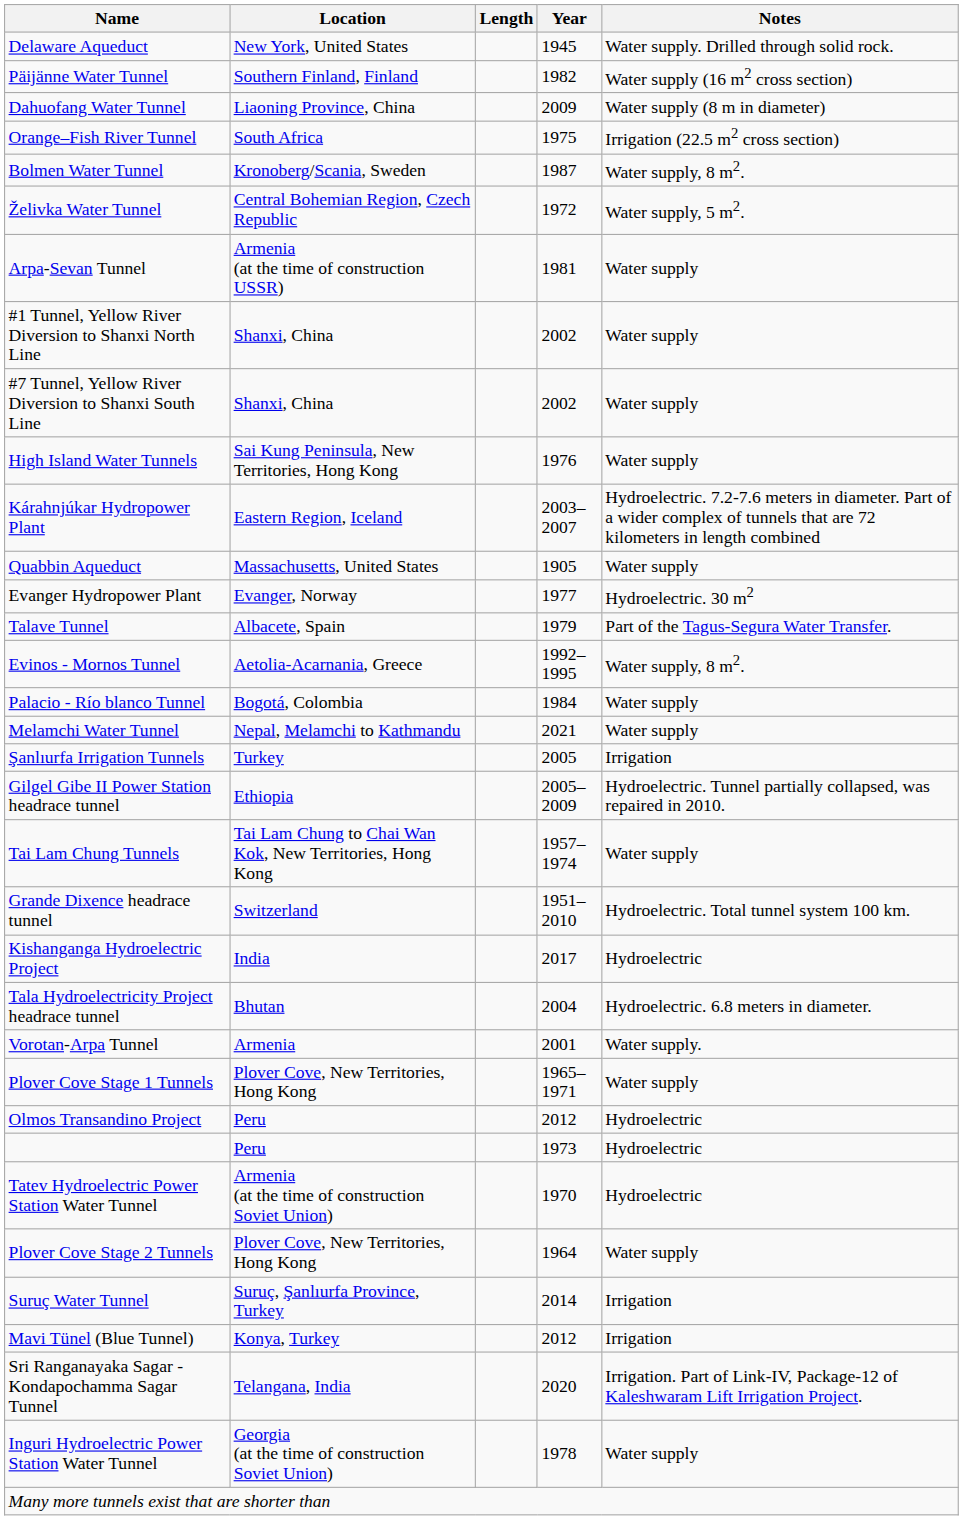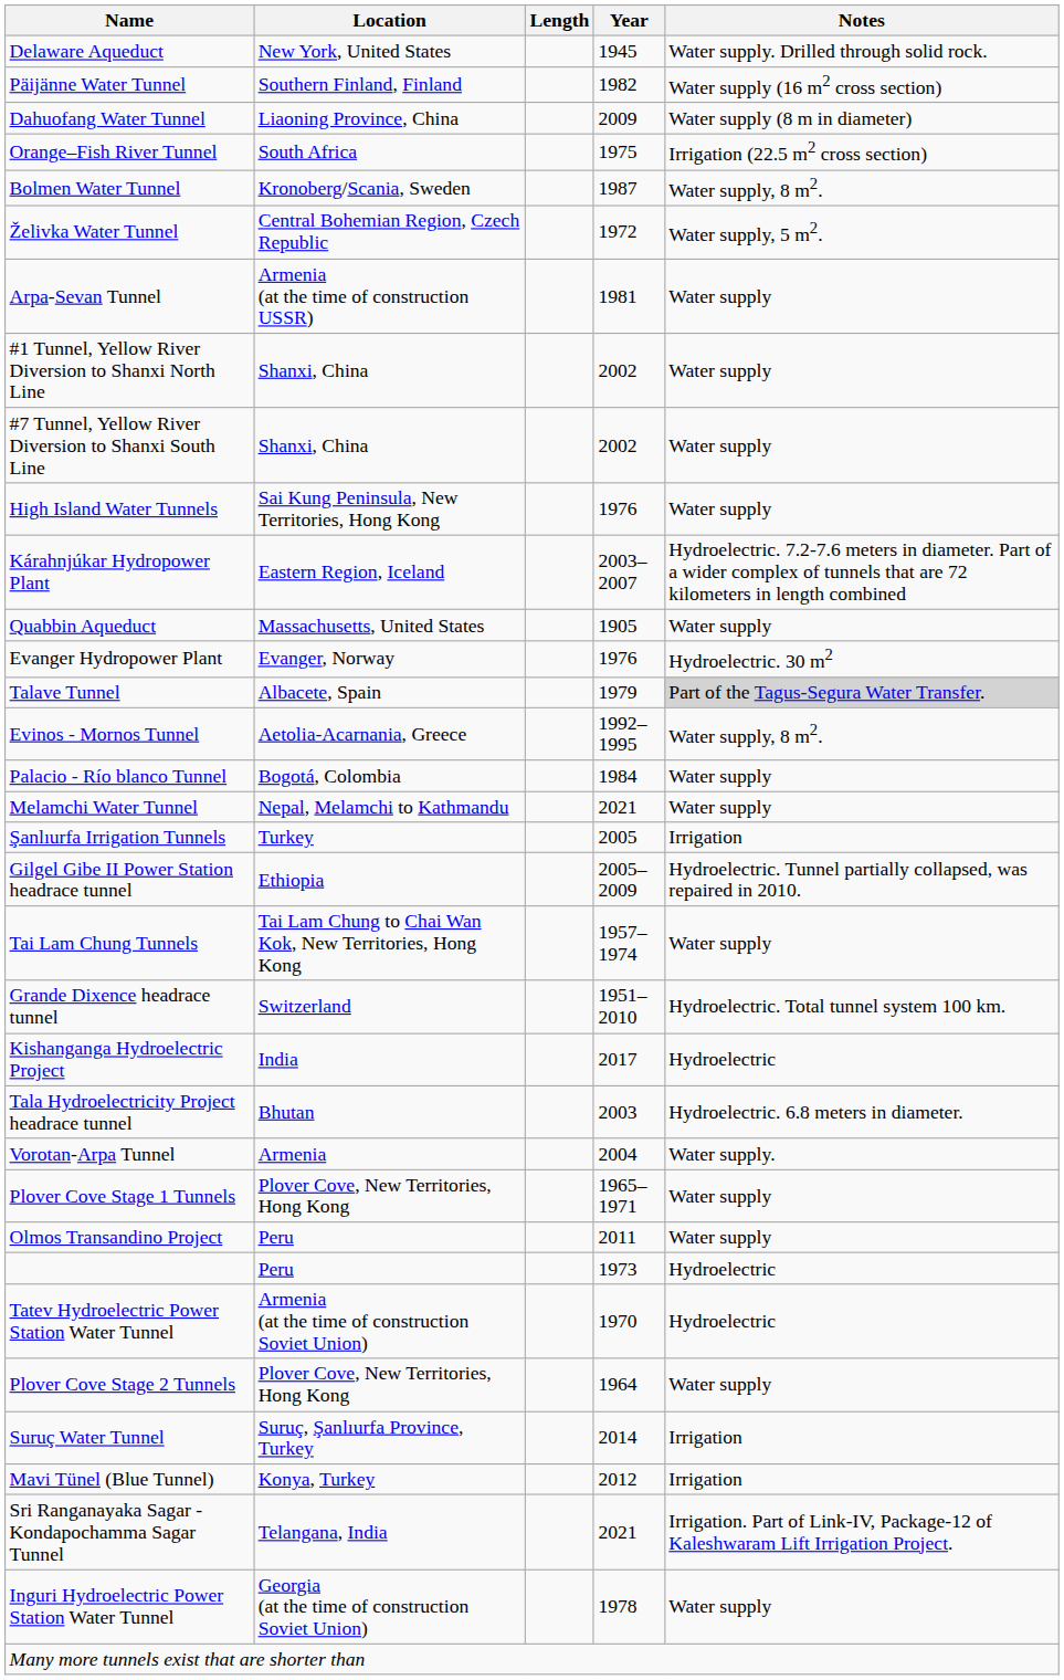Evanger Hydropower Plant | Year: 1977 -> 1976
Talave Tunnel | Notes: no background -> lightgrey background
Tala Hydroelectricity Project headrace tunnel | Year: 2004 -> 2003
Vorotan-Arpa Tunnel | Year: 2001 -> 2004
Olmos Transandino Project | Year: 2012 -> 2011
Olmos Transandino Project | Notes: Hydroelectric -> Water supply
Sri Ranganayaka Sagar - Kondapochamma Sagar Tunnel | Year: 2020 -> 2021
